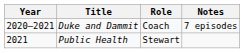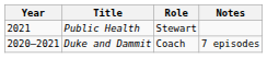rows swapped: Duke and Dammit <-> Public Health
